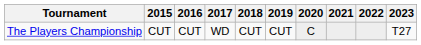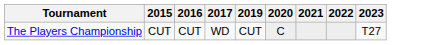- column: 2018 | CUT
